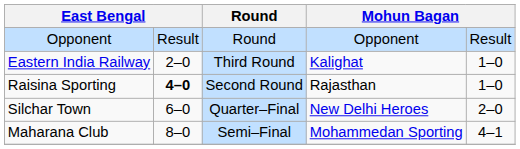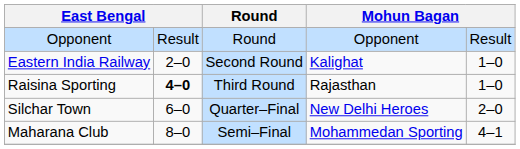Eastern India Railway | Round: Third Round -> Second Round
Raisina Sporting | Round: Second Round -> Third Round
